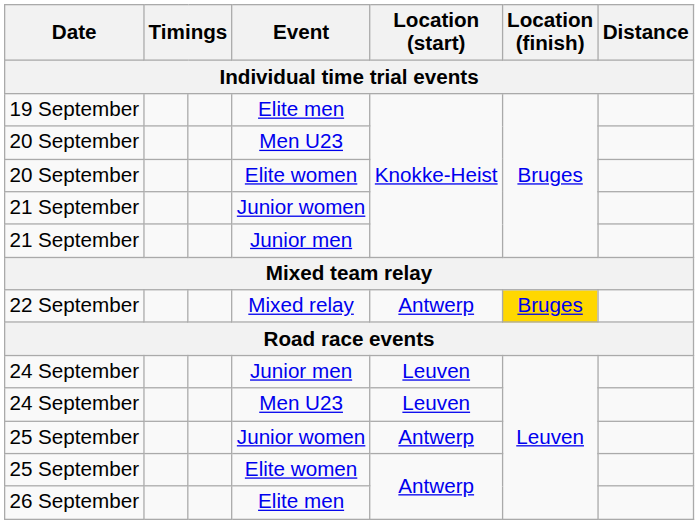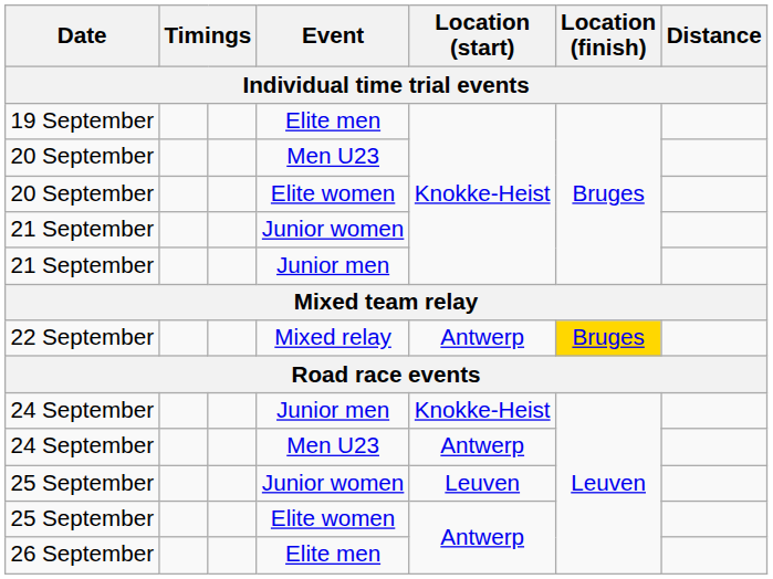24 September / Junior men | Location (start): Leuven -> Knokke-Heist
24 September / Men U23 | Location (start): Leuven -> Antwerp
25 September / Junior women | Location (start): Antwerp -> Leuven
